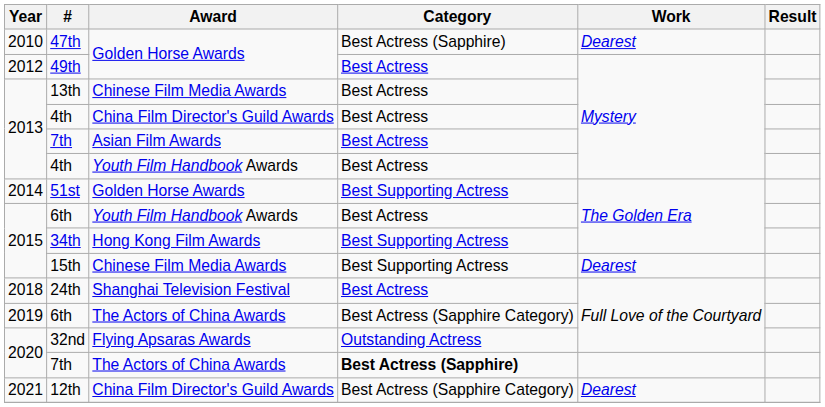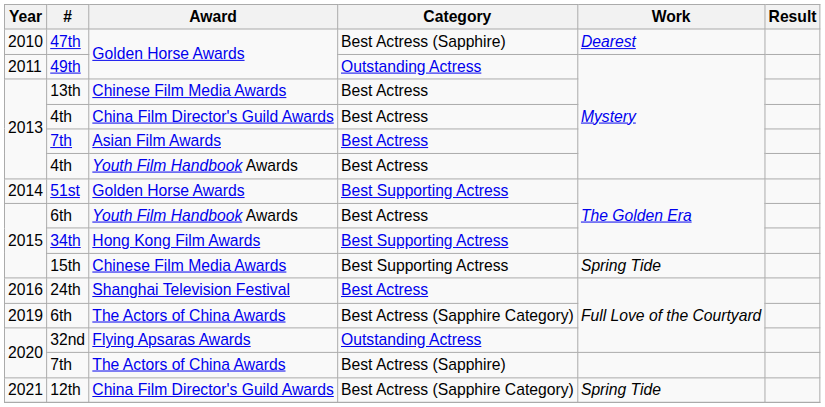49th | Year: 2012 -> 2011
49th | Category: Best Actress -> Outstanding Actress
15th | Work: Dearest -> Spring Tide
24th | Year: 2018 -> 2016
7th / The Actors of China Awards | Category: bold -> normal
12th | Work: Dearest -> Spring Tide
